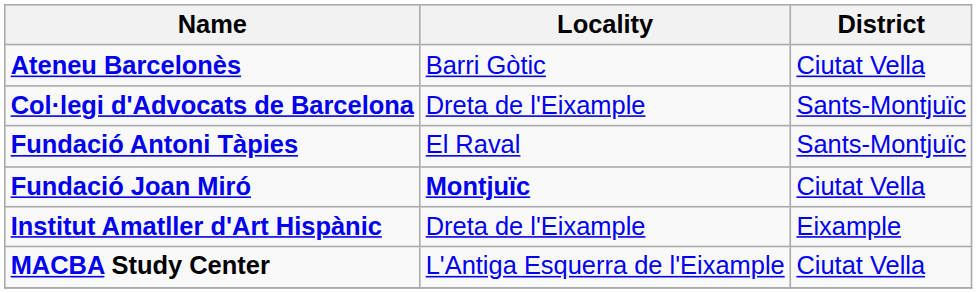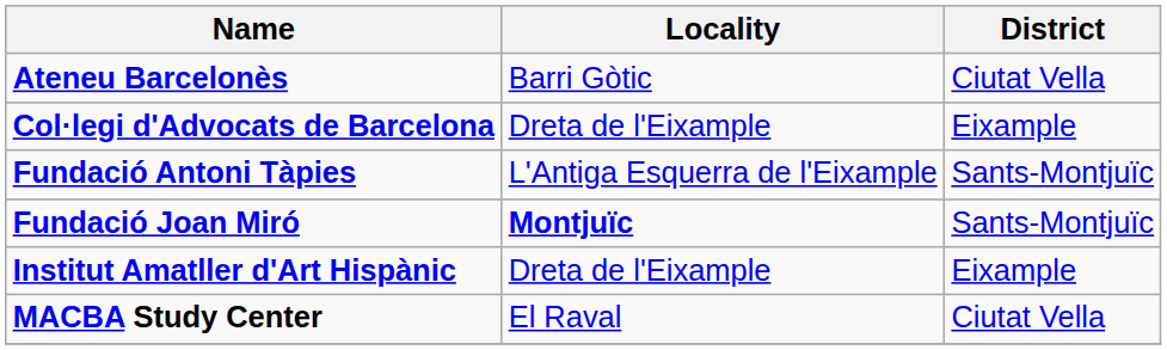Col·legi d'Advocats de Barcelona | District: Sants-Montjuïc -> Eixample
Fundació Antoni Tàpies | Locality: El Raval -> L'Antiga Esquerra de l'Eixample
Fundació Joan Miró | District: Ciutat Vella -> Sants-Montjuïc
MACBA Study Center | Locality: L'Antiga Esquerra de l'Eixample -> El Raval
